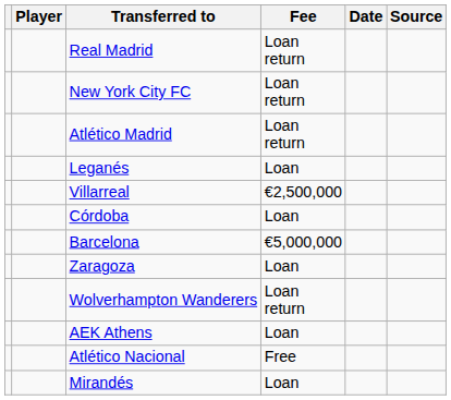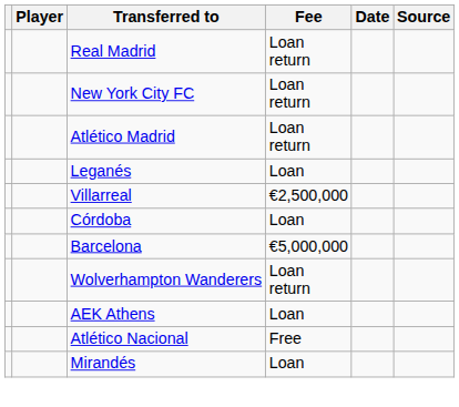- row: Zaragoza | Loan
